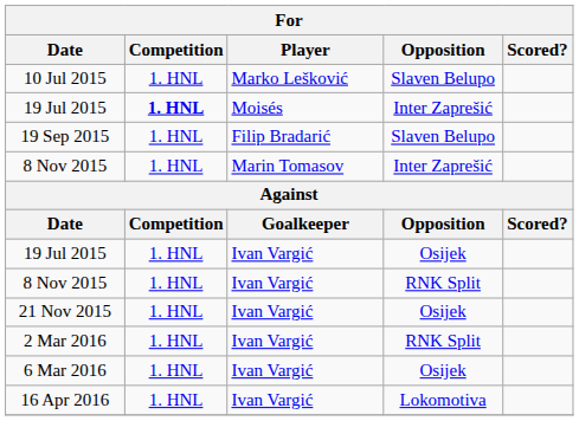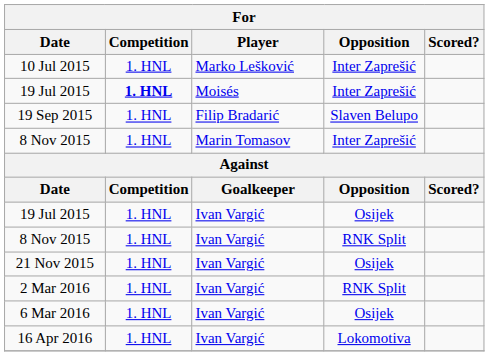10 Jul 2015 | Opposition: Slaven Belupo -> Inter Zaprešić
